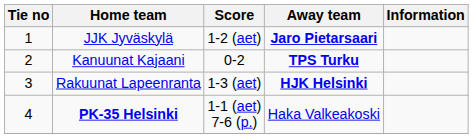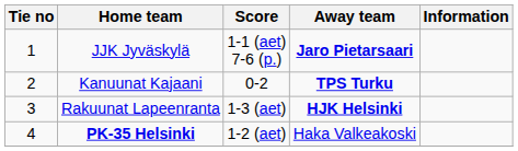JJK Jyväskylä | Score: 1-2 (aet) -> 1-1 (aet) 7-6 (p.)
PK-35 Helsinki | Score: 1-1 (aet) 7-6 (p.) -> 1-2 (aet)
